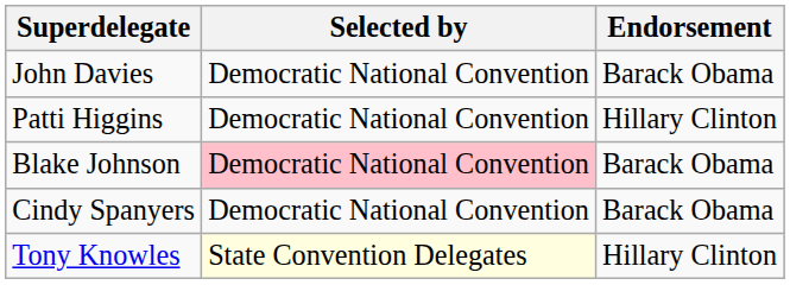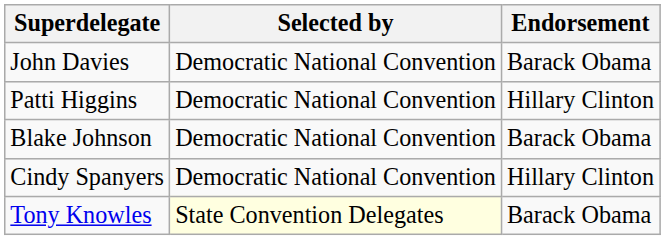Blake Johnson | Selected by: pink background -> no background
Cindy Spanyers | Endorsement: Barack Obama -> Hillary Clinton
Tony Knowles | Endorsement: Hillary Clinton -> Barack Obama
